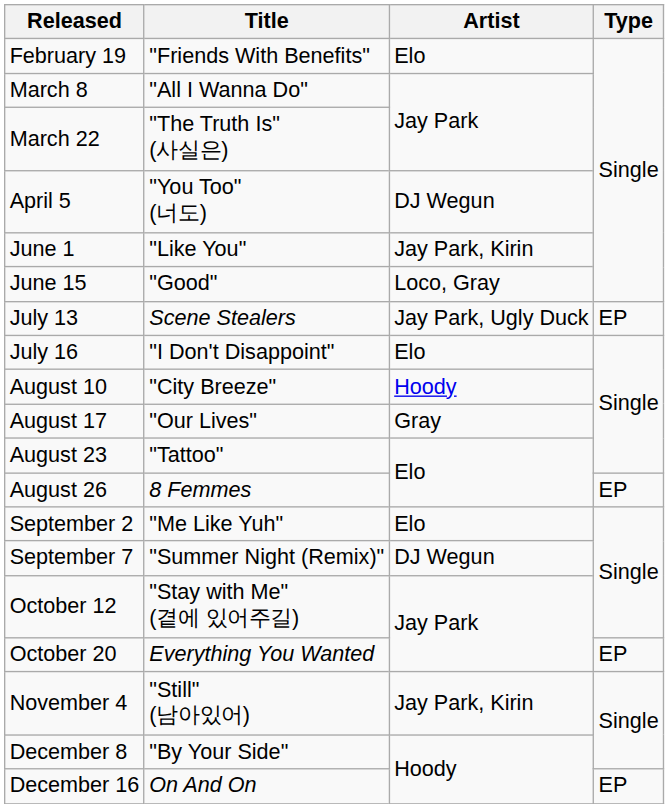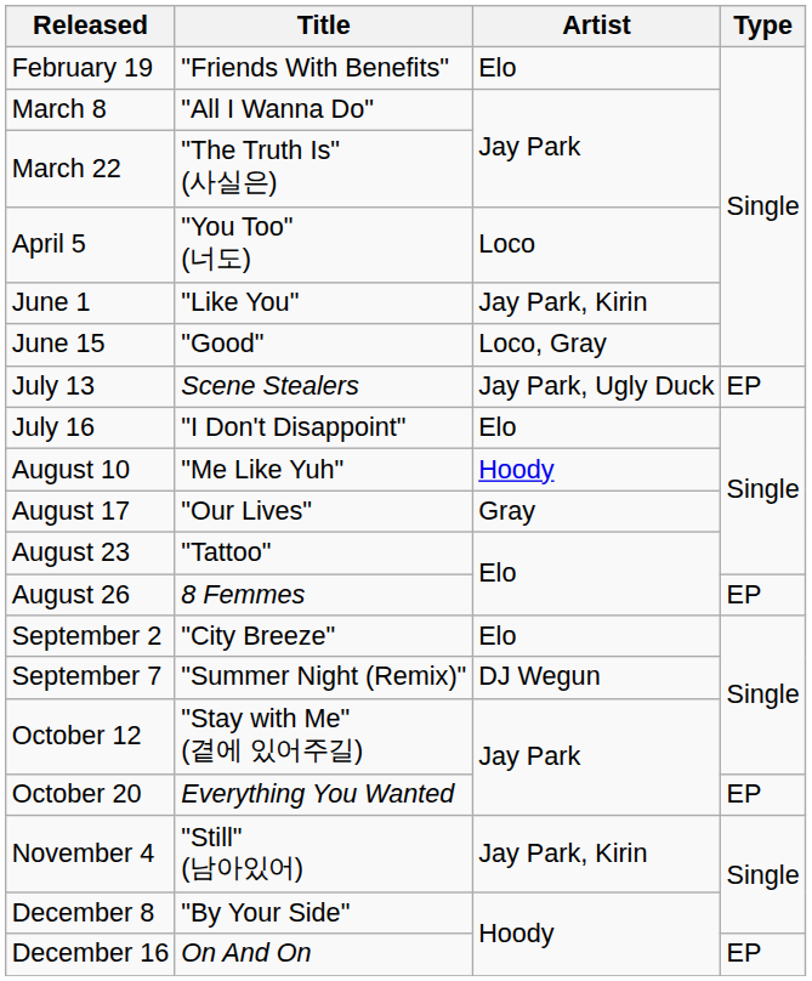April 5 | Artist: DJ Wegun -> Loco
August 10 | Title: "City Breeze" -> "Me Like Yuh"
September 2 | Title: "Me Like Yuh" -> "City Breeze"
